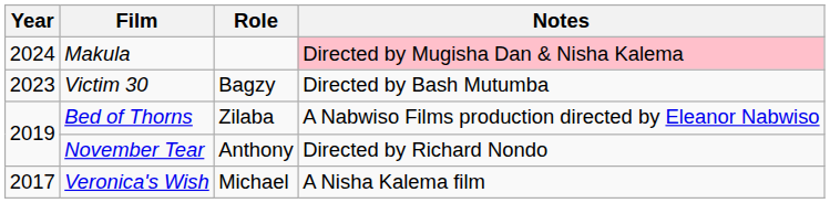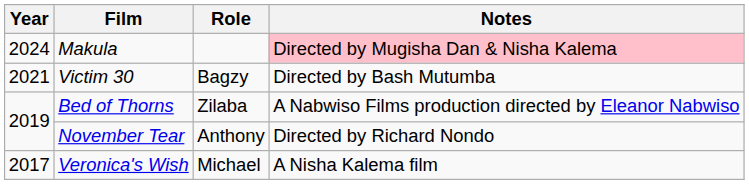Victim 30 | Year: 2023 -> 2021
